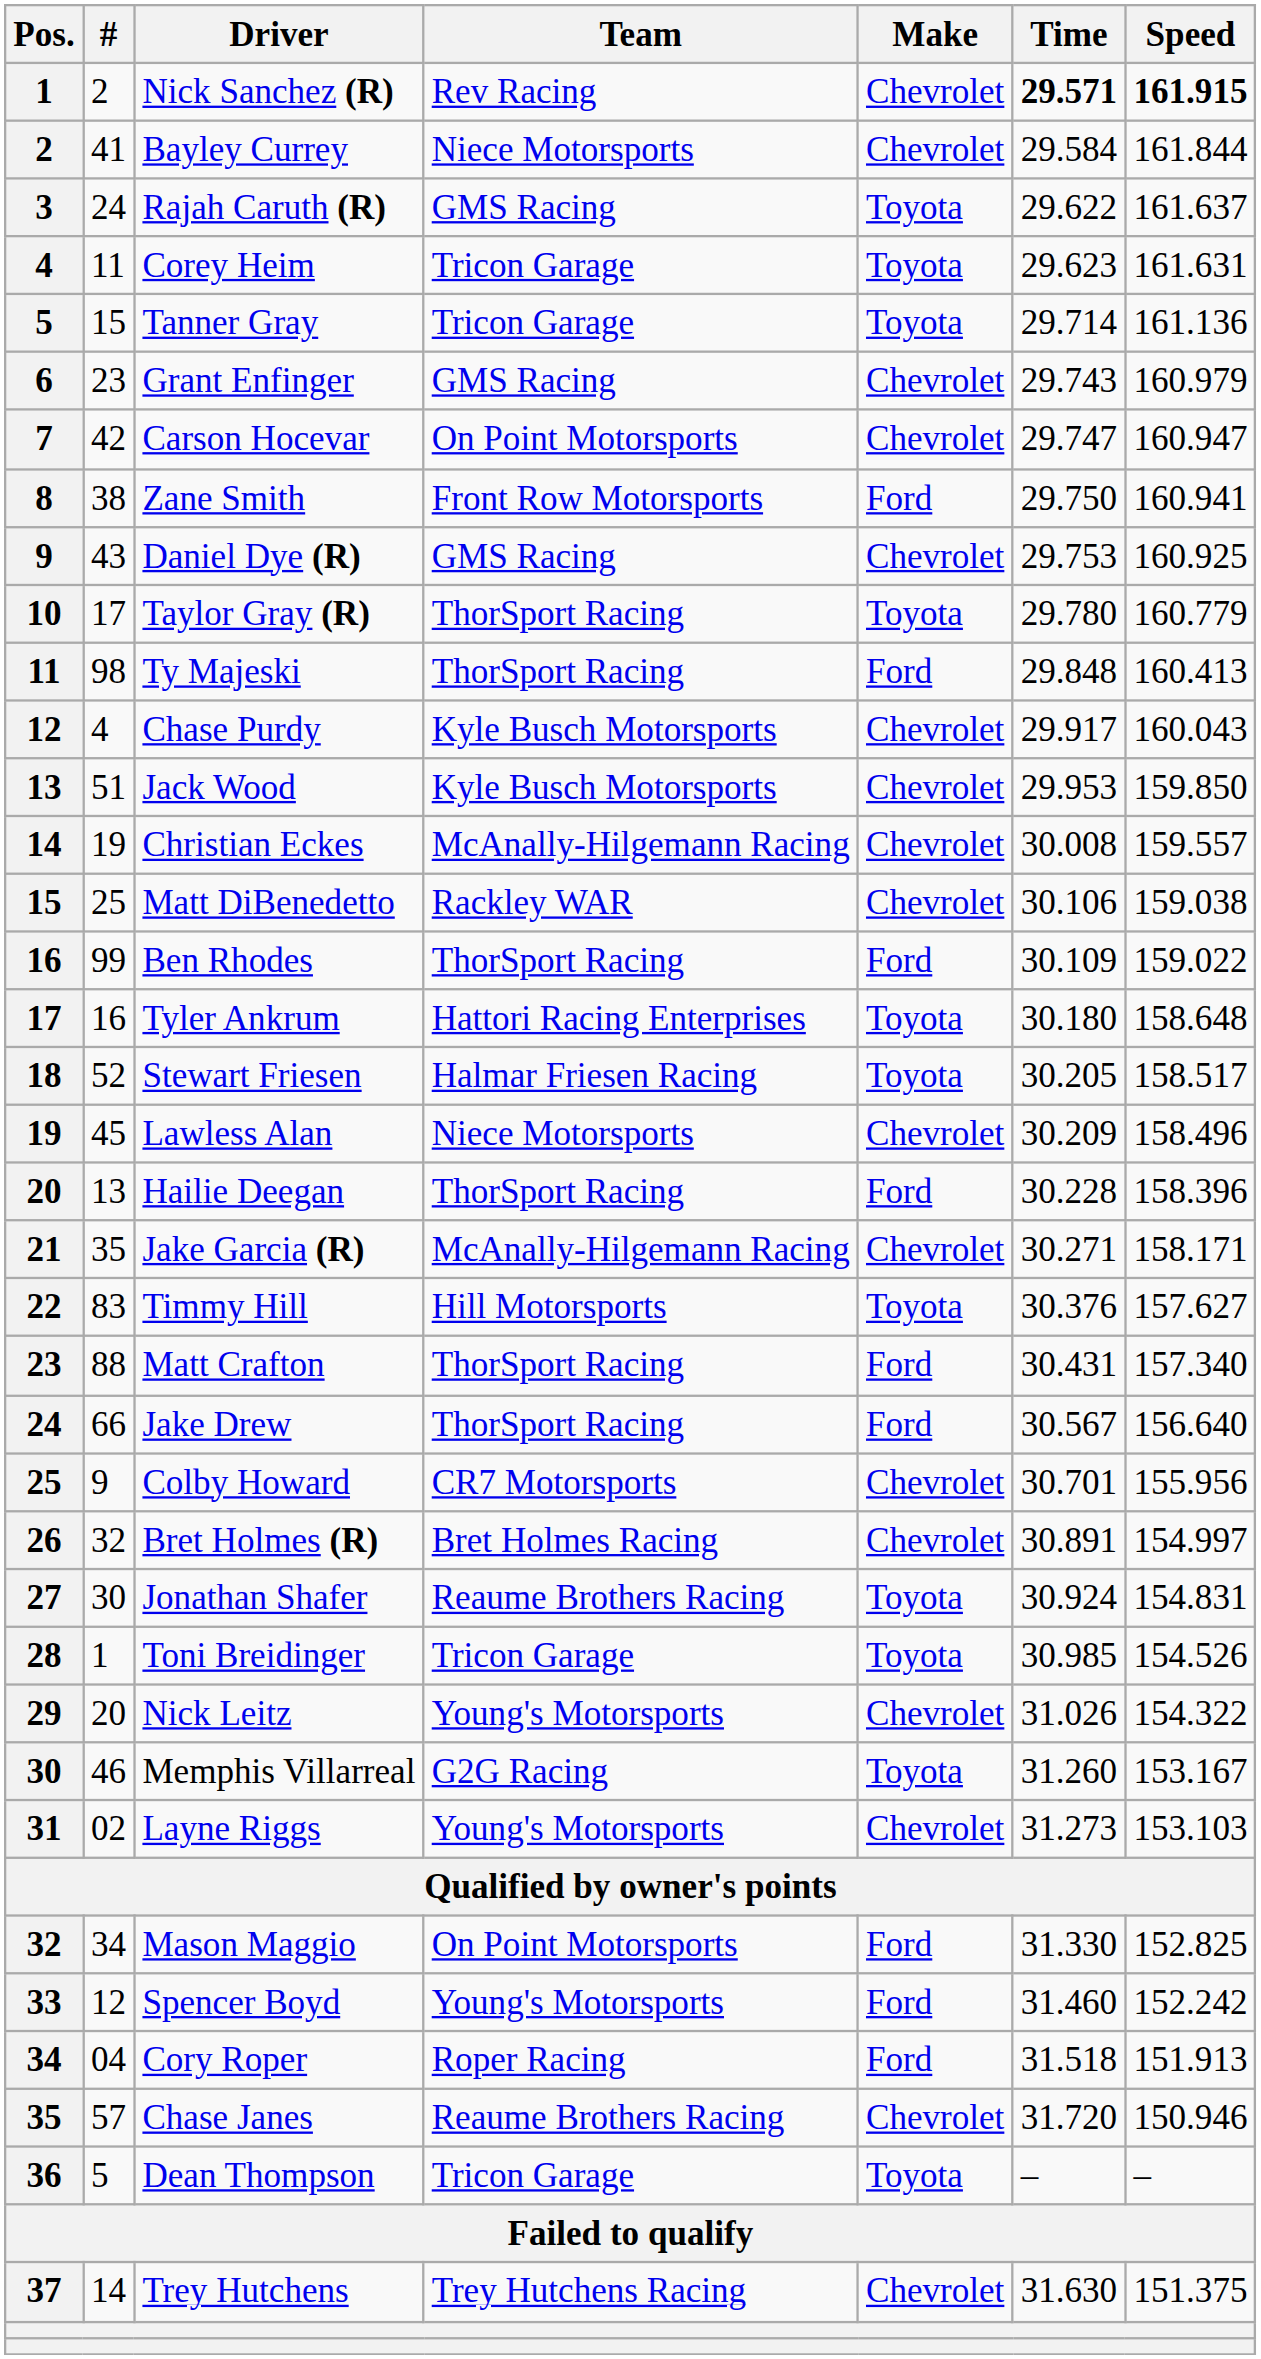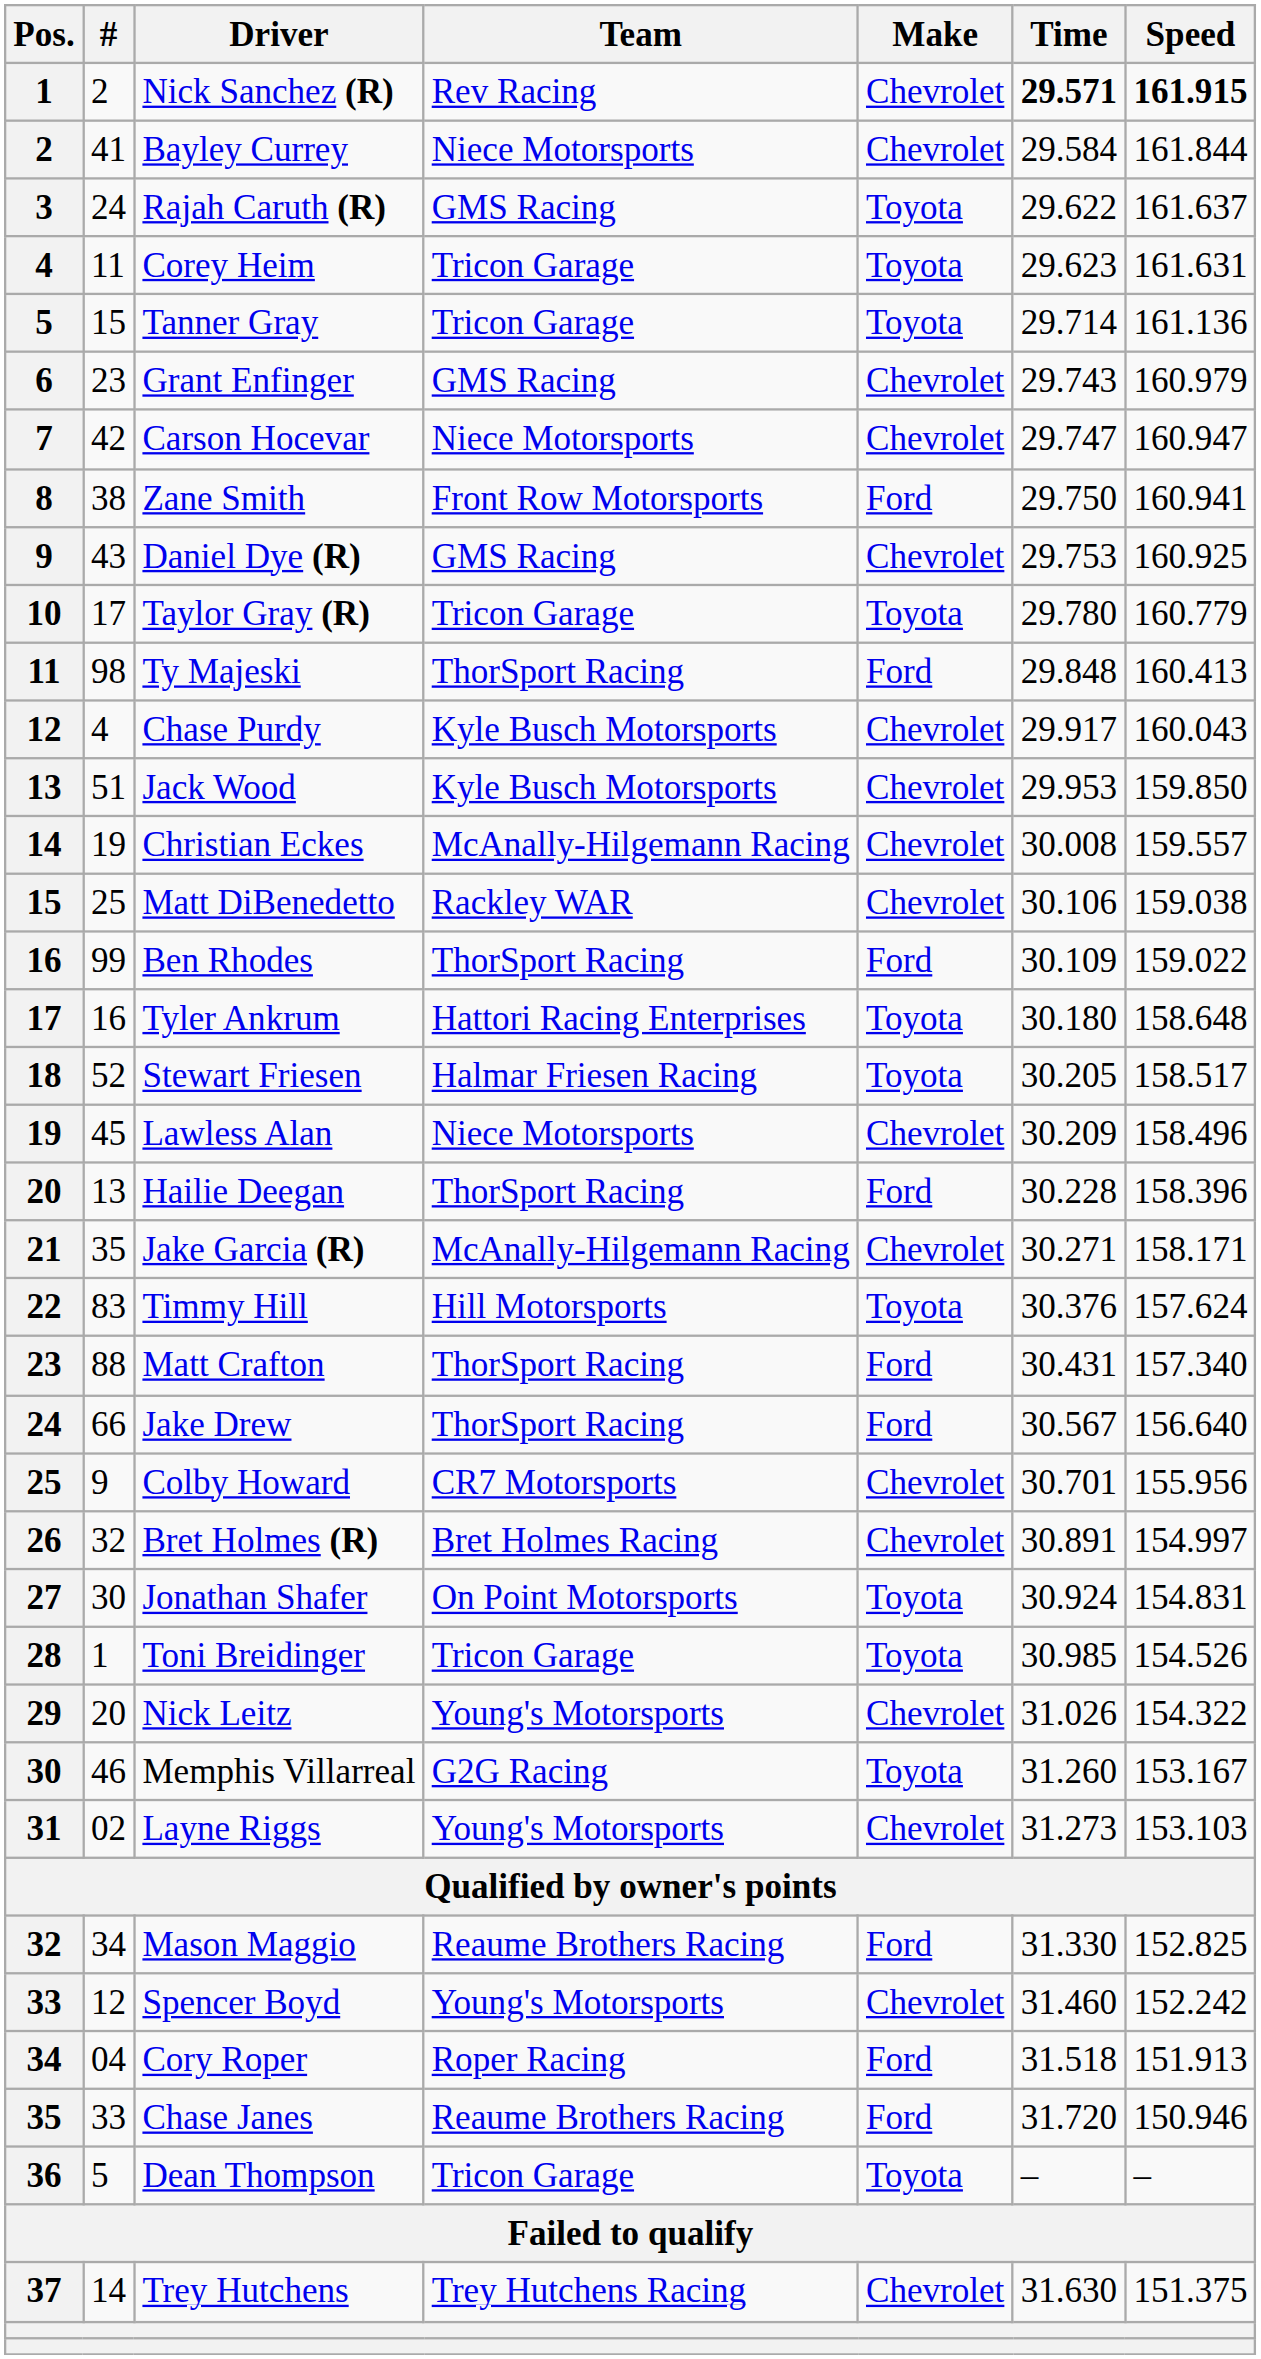Carson Hocevar | Team: On Point Motorsports -> Niece Motorsports
Taylor Gray (R) | Team: ThorSport Racing -> Tricon Garage
Timmy Hill | Speed: 157.627 -> 157.624
Jonathan Shafer | Team: Reaume Brothers Racing -> On Point Motorsports
Mason Maggio | Team: On Point Motorsports -> Reaume Brothers Racing
Spencer Boyd | Make: Ford -> Chevrolet
Chase Janes | #: 57 -> 33
Chase Janes | Make: Chevrolet -> Ford
